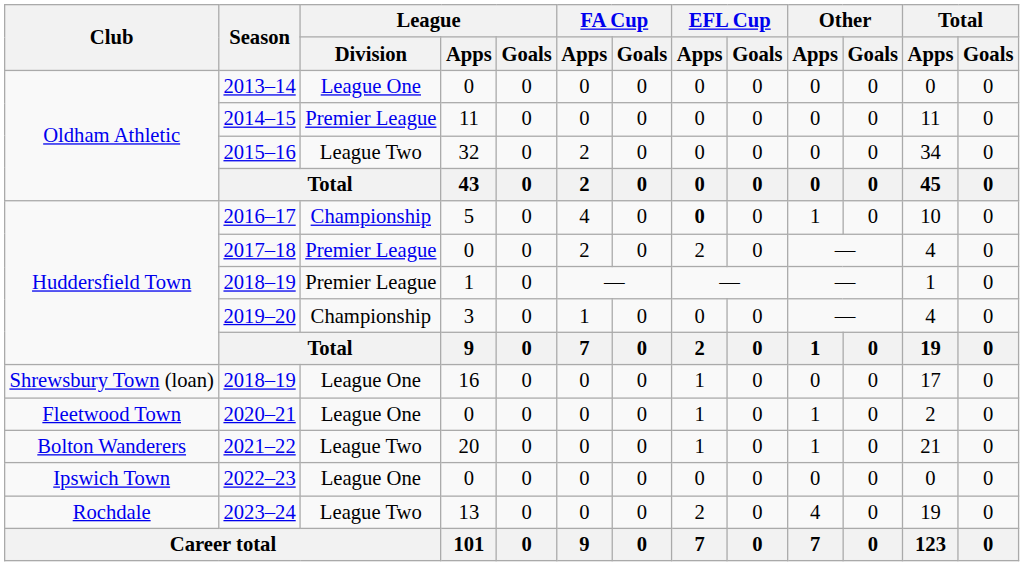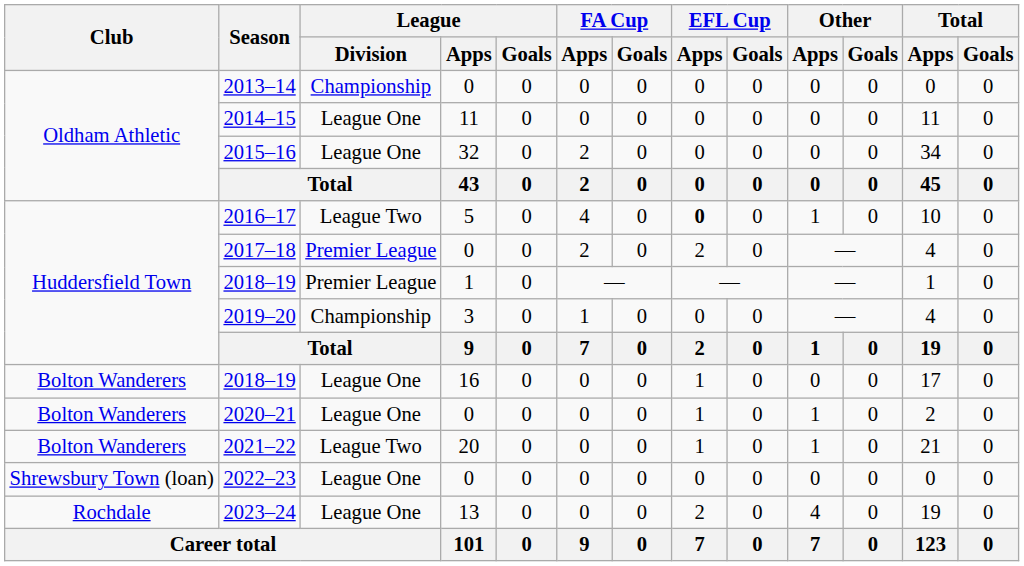2013–14 | League / Division: League One -> Championship
2014–15 | League / Division: Premier League -> League One
2015–16 | League / Division: League Two -> League One
2016–17 | League / Division: Championship -> League Two
2018–19 / 16 | Club: Shrewsbury Town (loan) -> Bolton Wanderers
2020–21 | Club: Fleetwood Town -> Bolton Wanderers
2022–23 | Club: Ipswich Town -> Shrewsbury Town (loan)
2023–24 | League / Division: League Two -> League One
